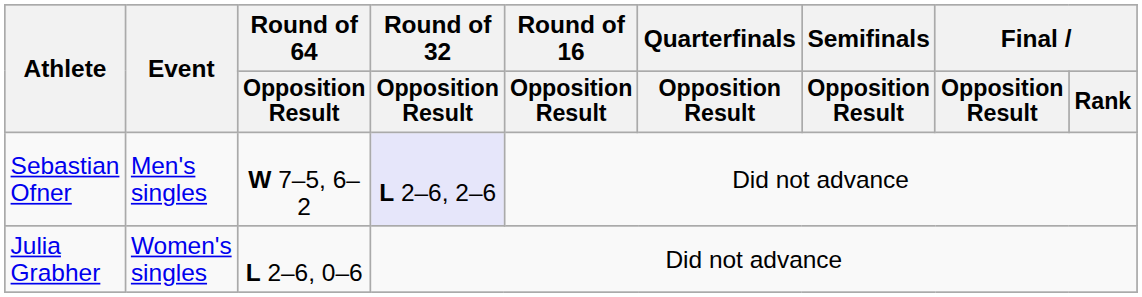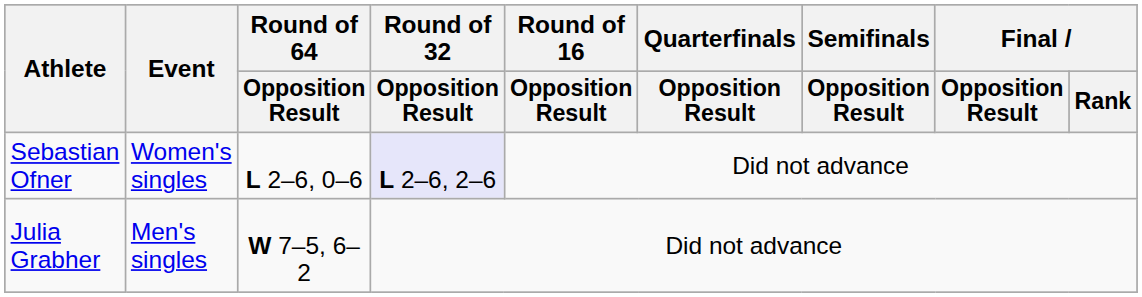Sebastian Ofner | Event: Men's singles -> Women's singles
Sebastian Ofner | Round of 64 / Opposition Result: W 7–5, 6–2 -> L 2–6, 0–6
Julia Grabher | Event: Women's singles -> Men's singles
Julia Grabher | Round of 64 / Opposition Result: L 2–6, 0–6 -> W 7–5, 6–2
